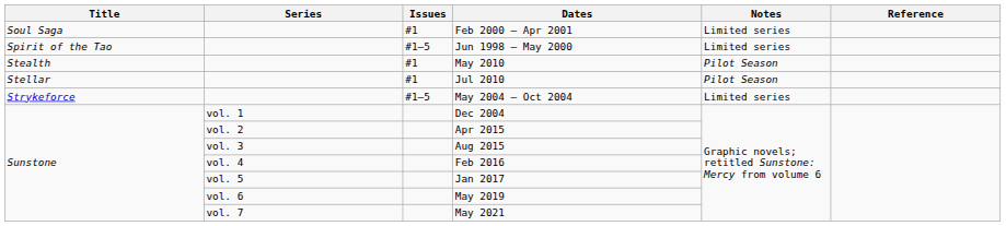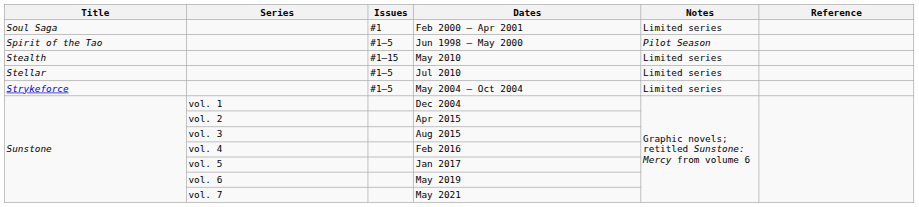Jun 1998 – May 2000 | Notes: Limited series -> Pilot Season
May 2010 | Issues: #1 -> #1–15
May 2010 | Notes: Pilot Season -> Limited series
Jul 2010 | Issues: #1 -> #1–5
Jul 2010 | Notes: Pilot Season -> Limited series
